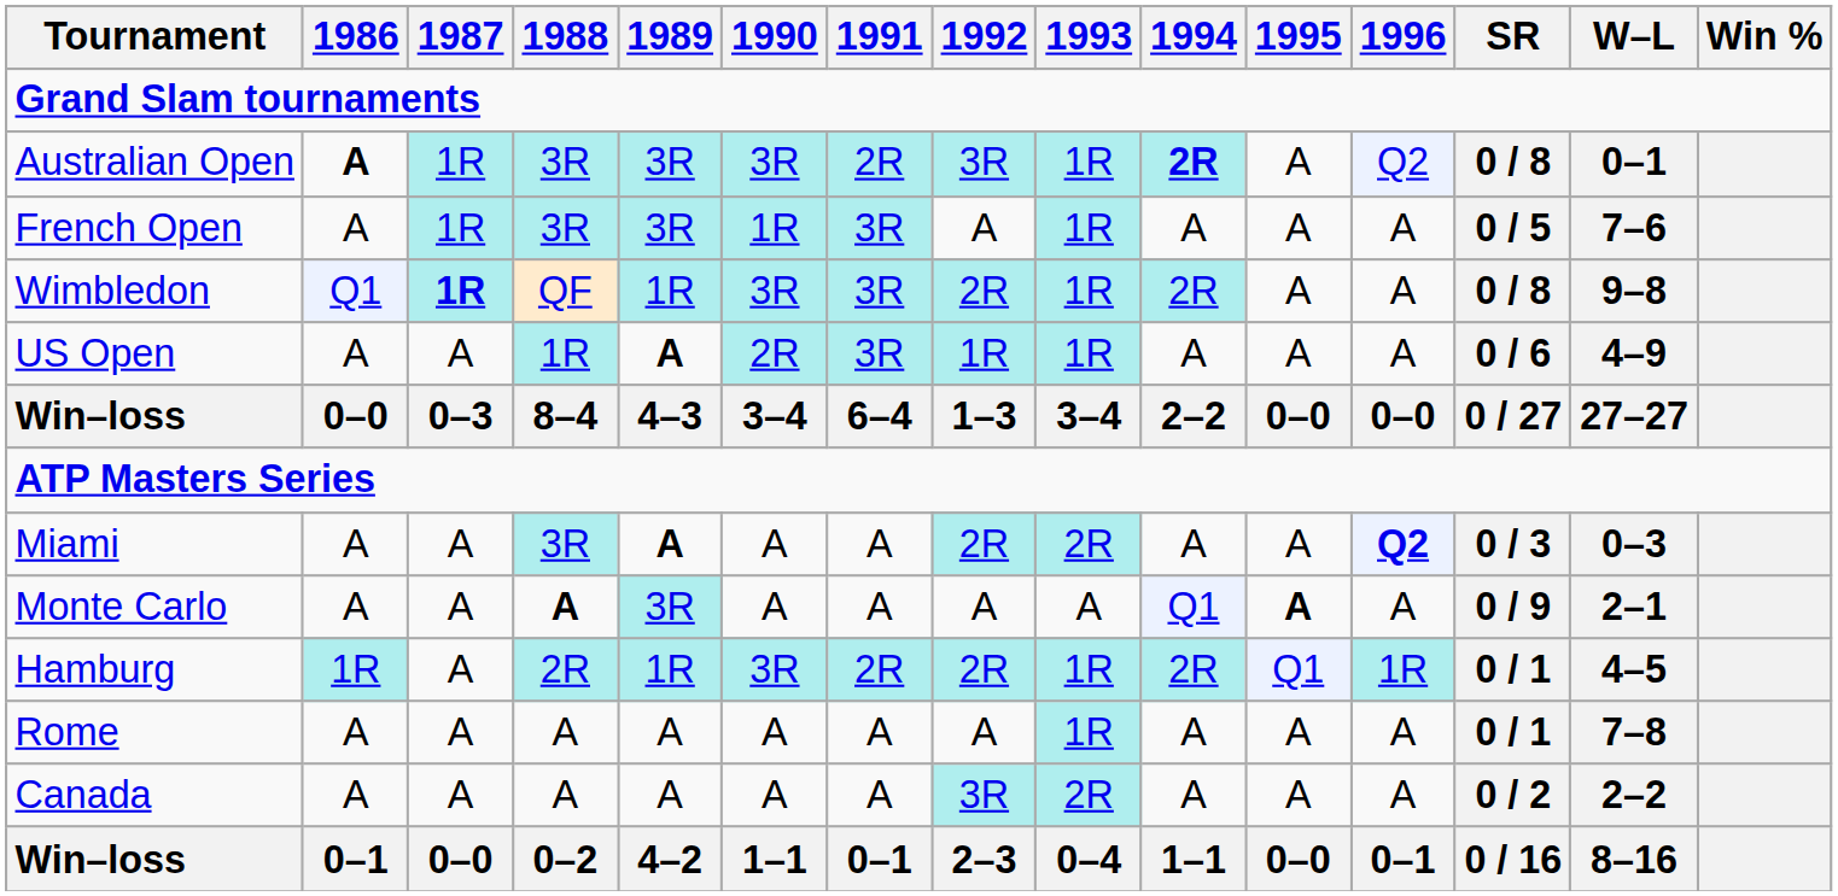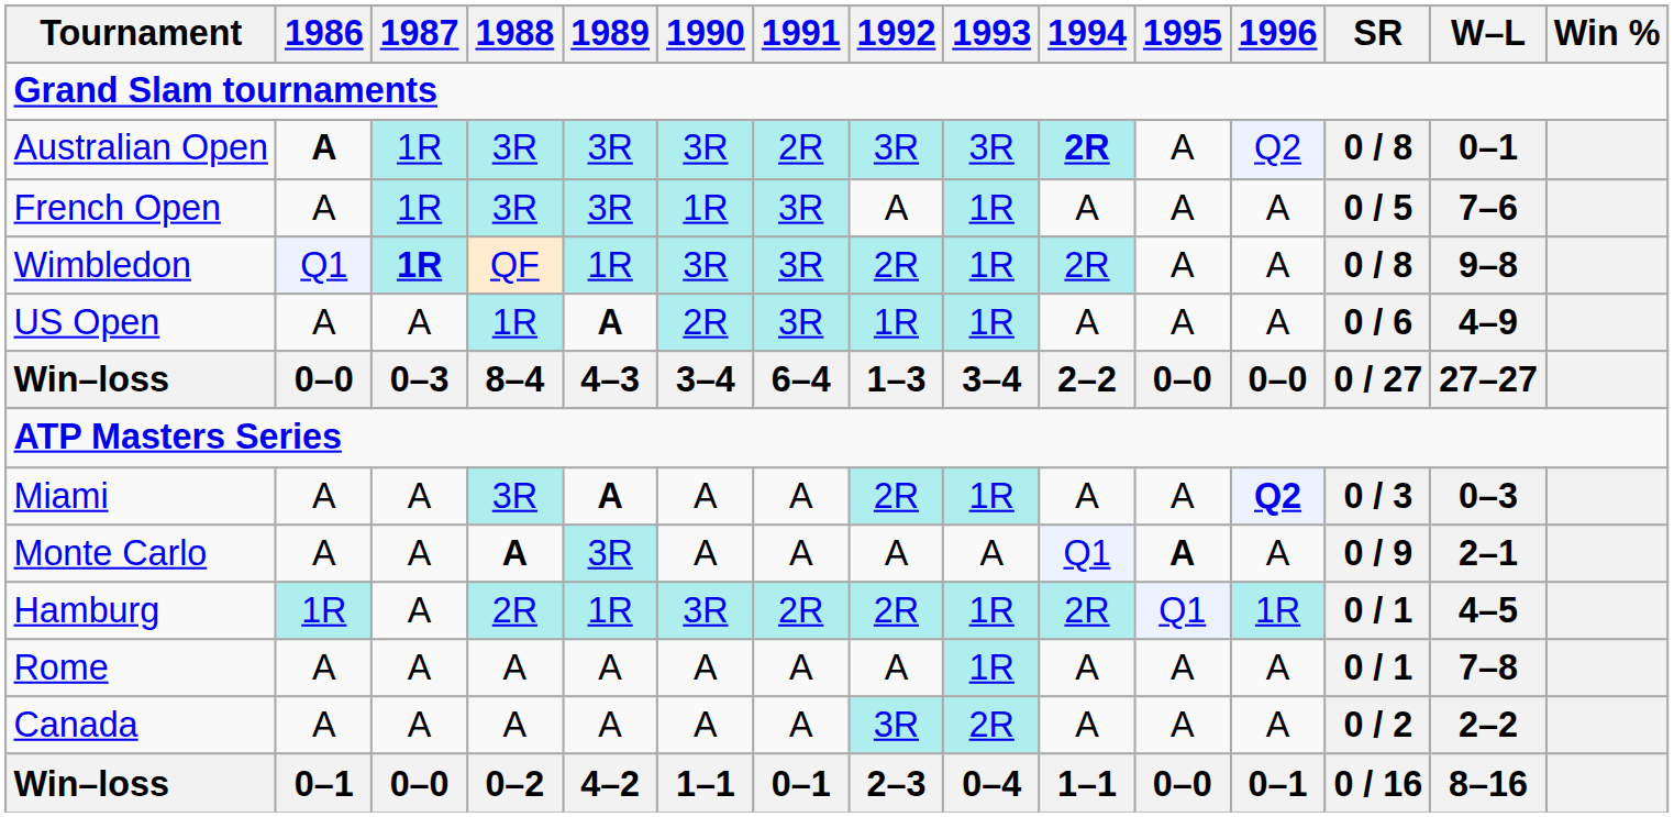Australian Open | 1993: 1R -> 3R
Miami | 1993: 2R -> 1R
